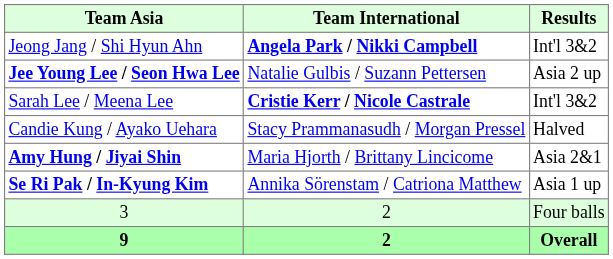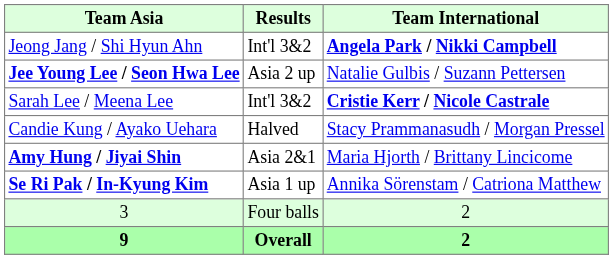columns swapped: Results <-> Team International
